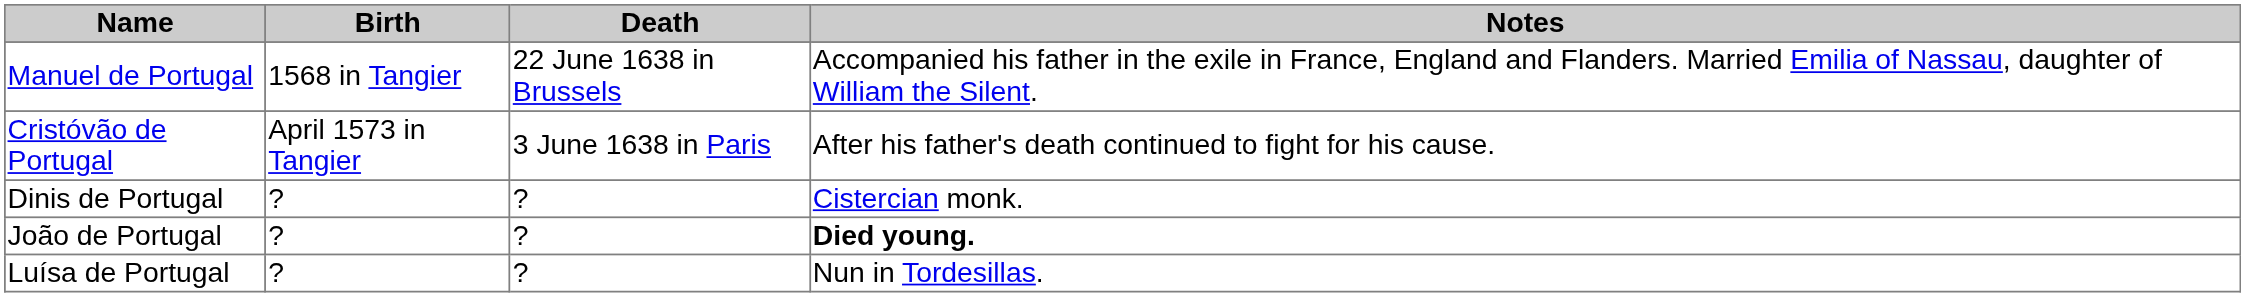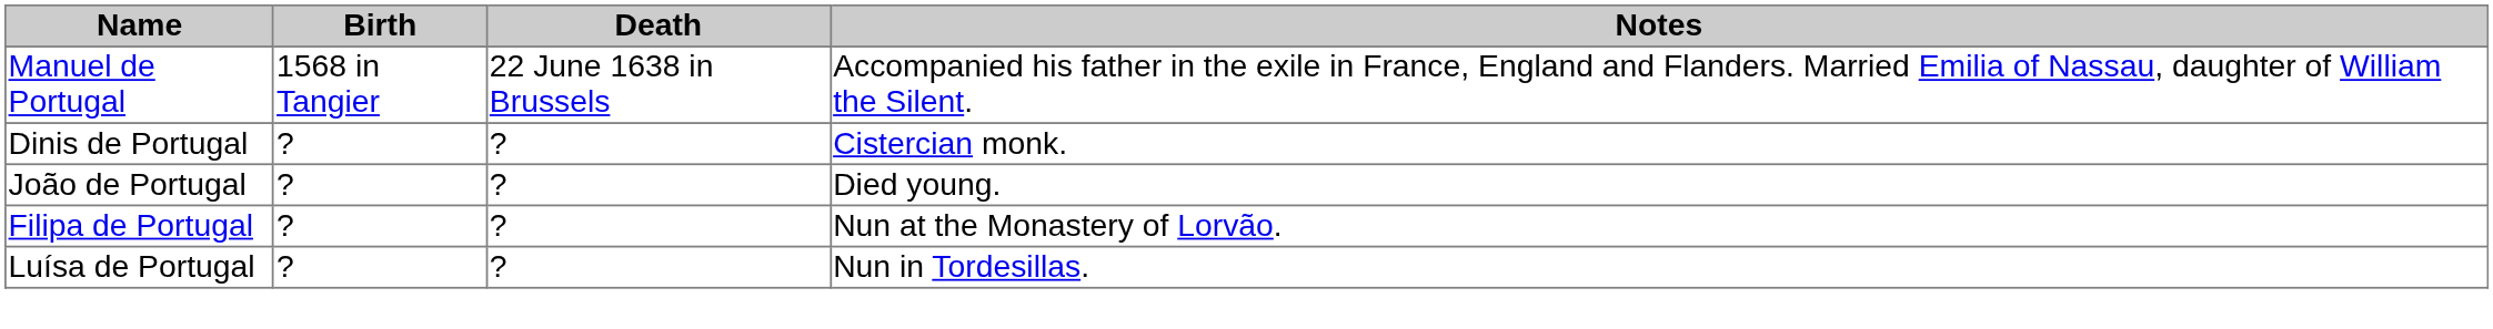- row: Cristóvão de Portugal | April 1573 in Tangier | 3 June 1638 in Paris | After his father's death continued to fight for his cause.
João de Portugal | Notes: bold -> normal
+ row: Filipa de Portugal | ? | ? | Nun at the Monastery of Lorvão.
